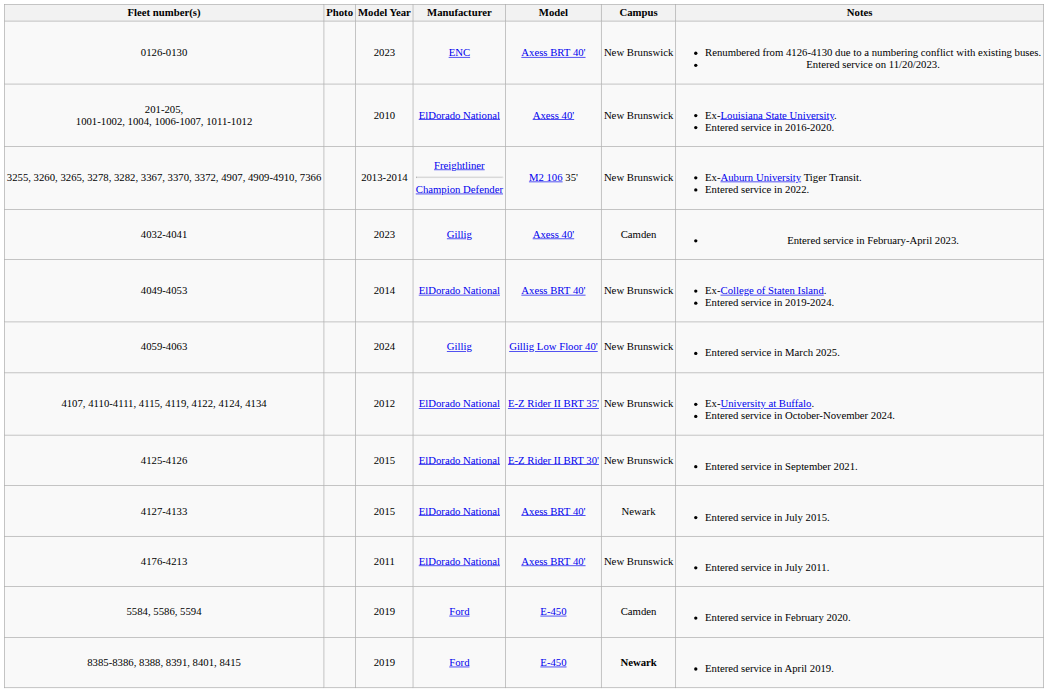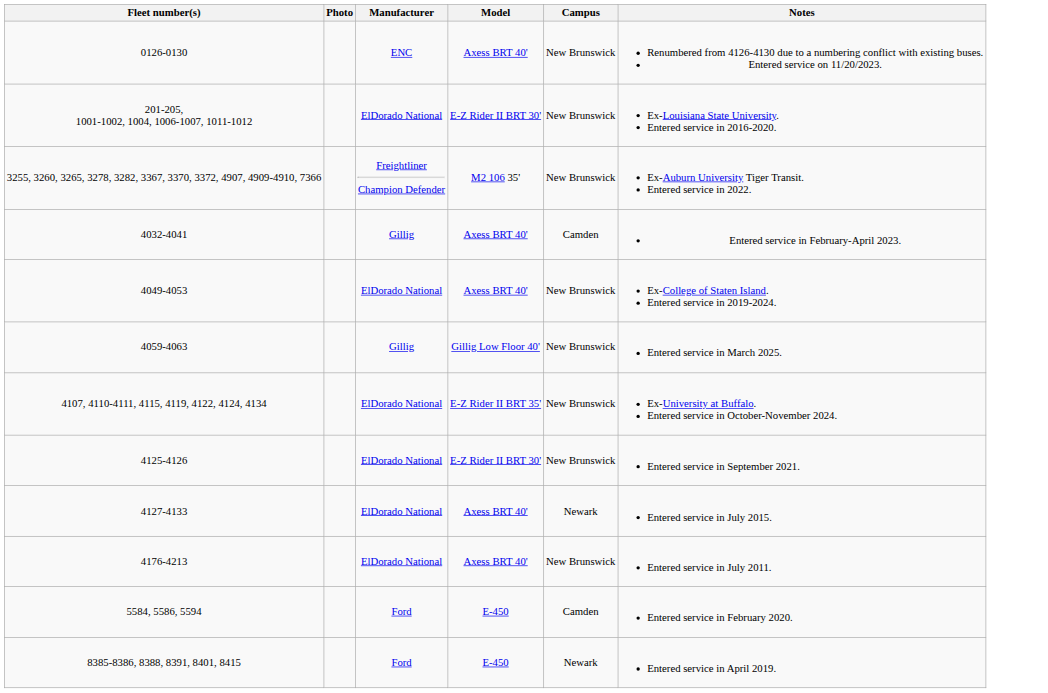- column: Model Year | 2023 | 2010 | 2013-2014 | 2023 | 2014 | 2024 | 2012 | 2015 | 2015 | 2011 | 2019 | 2019
201-205, 1001-1002, 1004, 1006-1007, 1011-1012 | Model: Axess 40' -> E-Z Rider II BRT 30'
4032-4041 | Model: Axess 40' -> Axess BRT 40'
8385-8386, 8388, 8391, 8401, 8415 | Campus: bold -> normal
